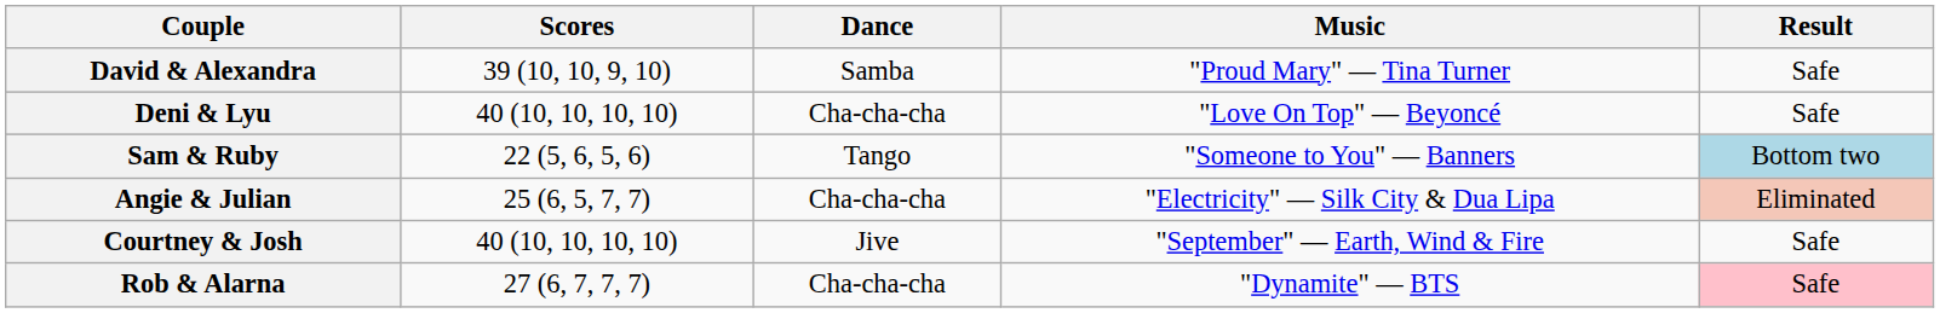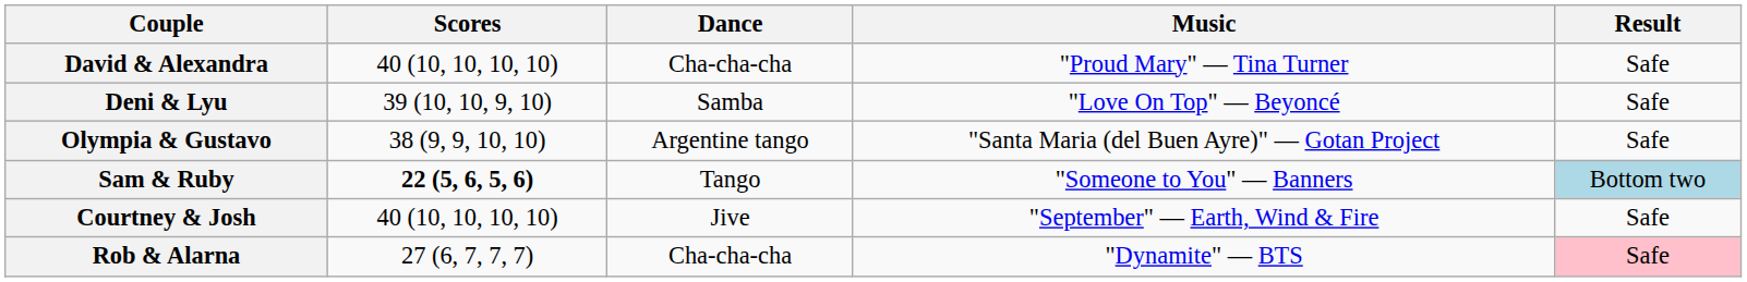David & Alexandra | Scores: 39 (10, 10, 9, 10) -> 40 (10, 10, 10, 10)
David & Alexandra | Dance: Samba -> Cha-cha-cha
Deni & Lyu | Scores: 40 (10, 10, 10, 10) -> 39 (10, 10, 9, 10)
Deni & Lyu | Dance: Cha-cha-cha -> Samba
+ row: Olympia & Gustavo | 38 (9, 9, 10, 10) | Argentine tango | "Santa Maria (del Buen Ayre)" — Gotan Project | Safe
Sam & Ruby | Scores: normal -> bold
- row: Angie & Julian | 25 (6, 5, 7, 7) | Cha-cha-cha | "Electricity" — Silk City & Dua Lipa | Eliminated
